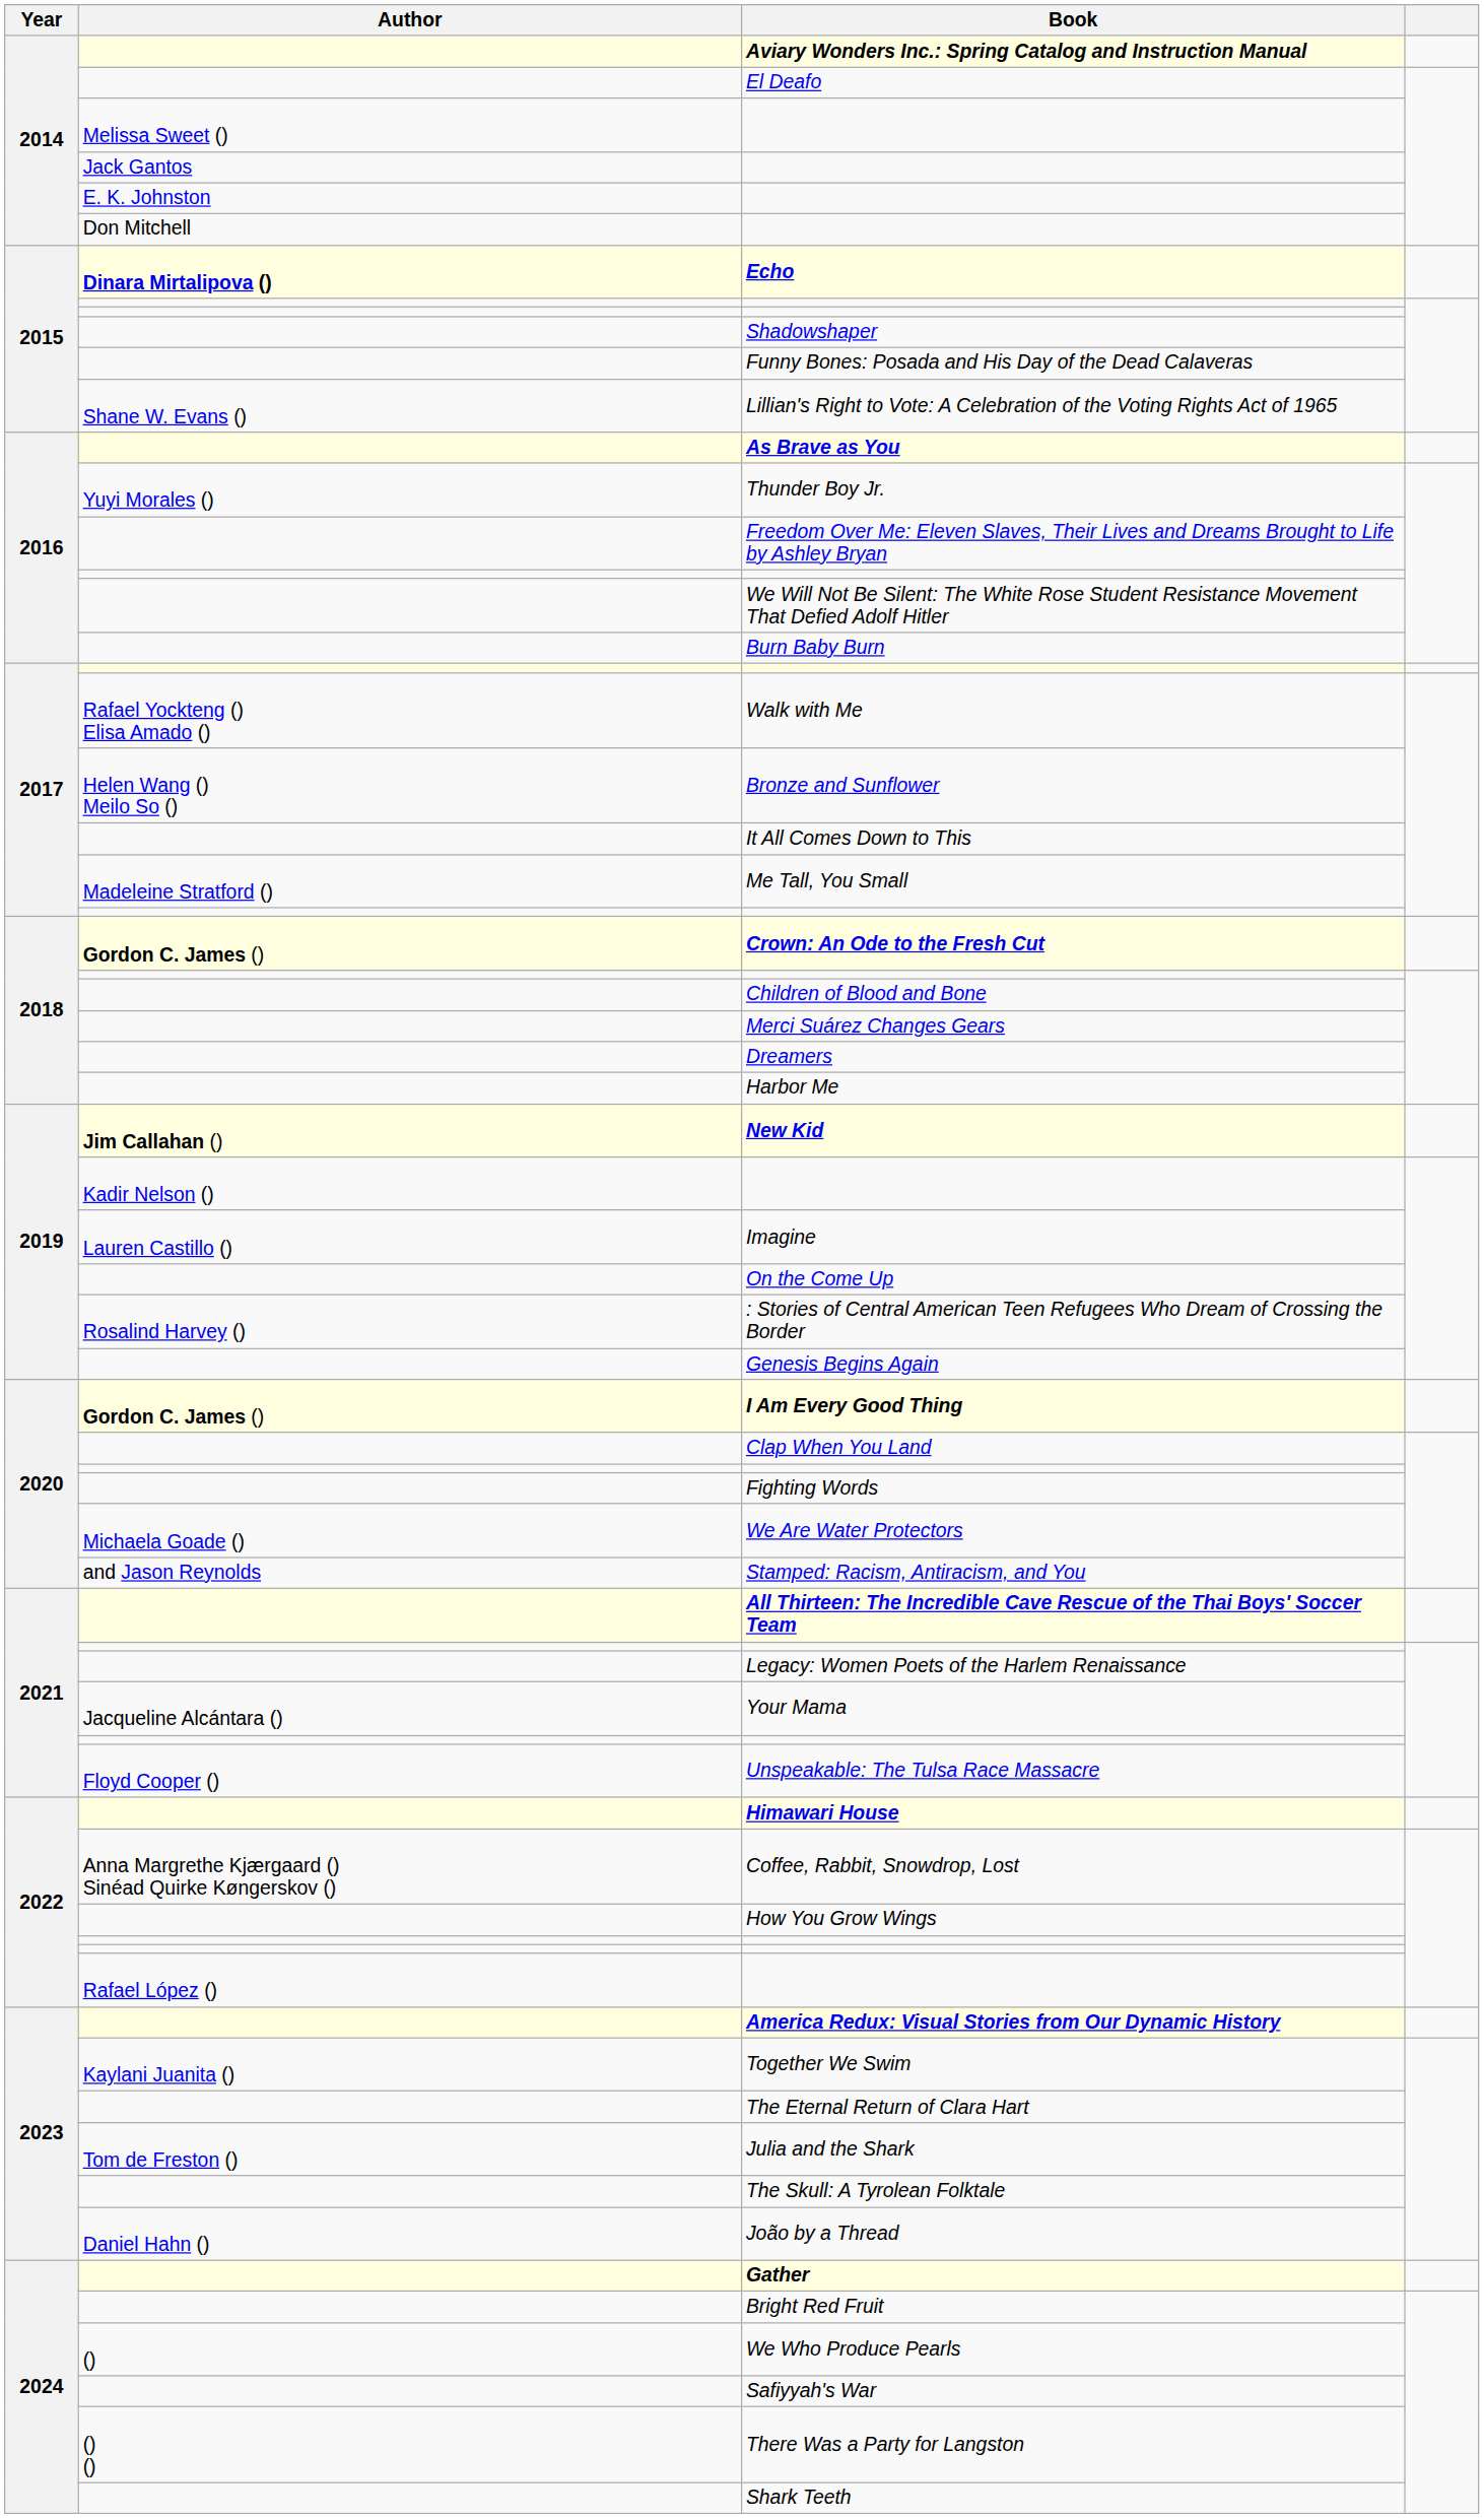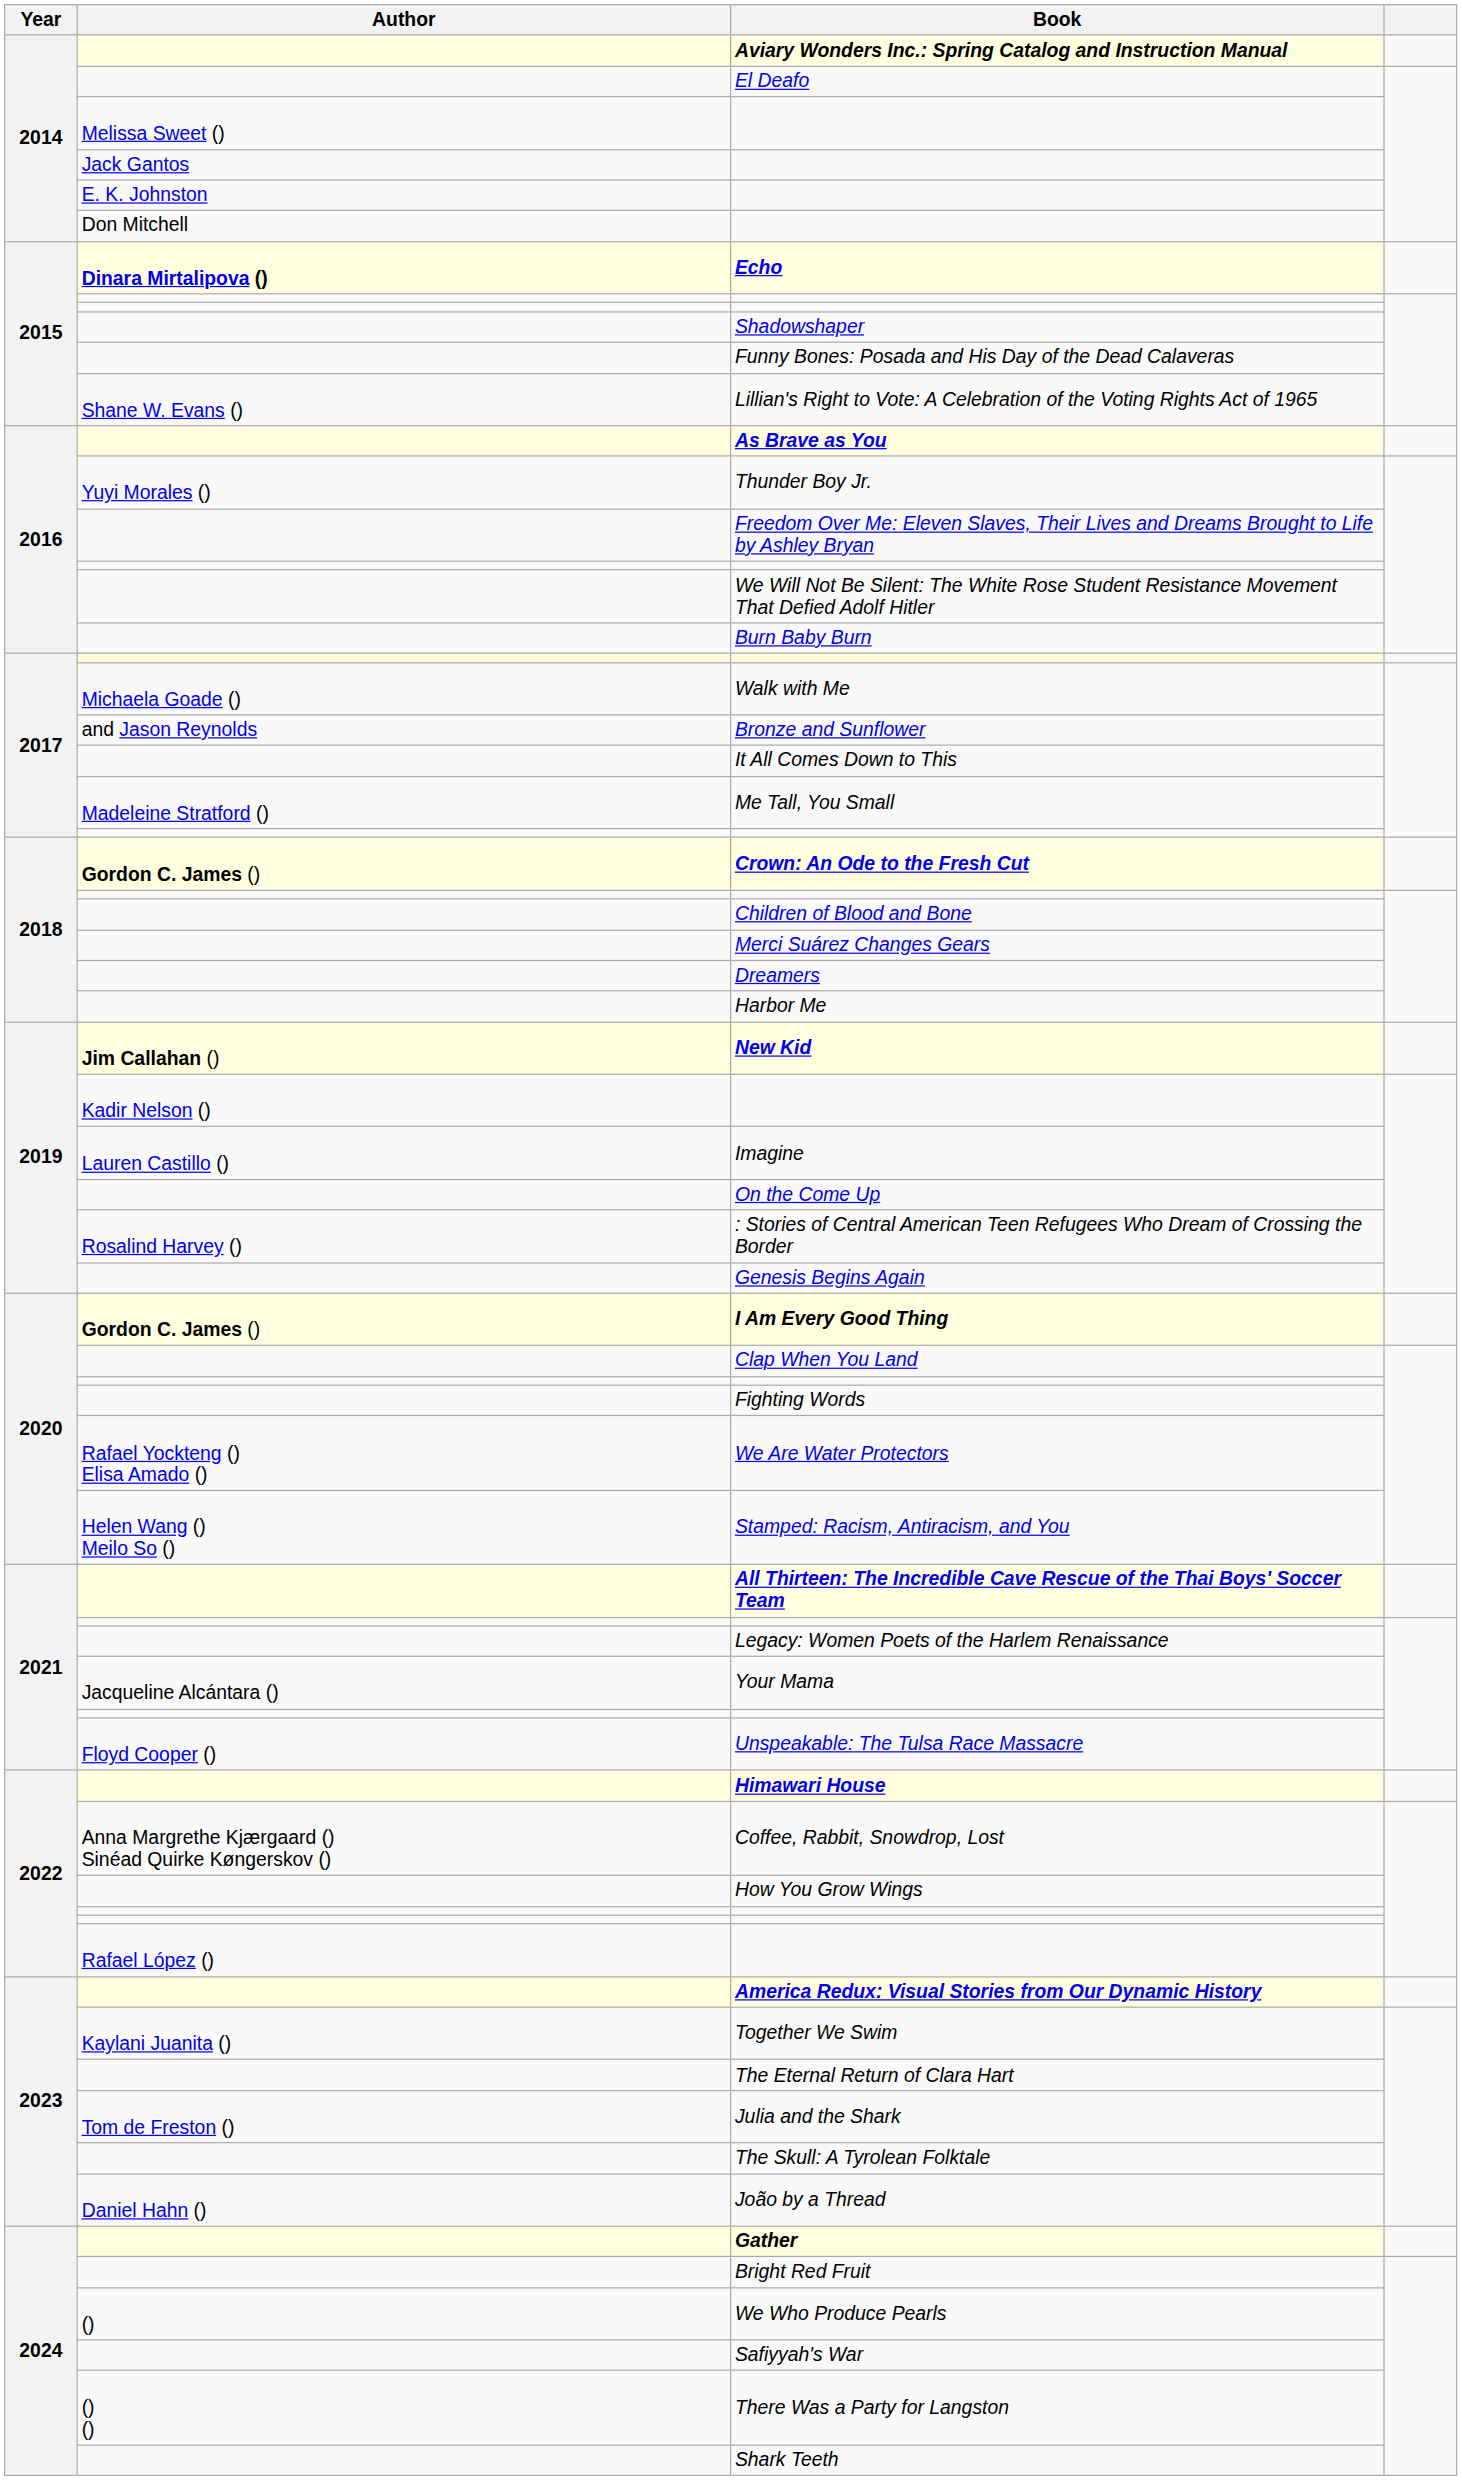Walk with Me | Author: Rafael Yockteng () Elisa Amado () -> Michaela Goade ()
Bronze and Sunflower | Author: Helen Wang () Meilo So () -> and Jason Reynolds
We Are Water Protectors | Author: Michaela Goade () -> Rafael Yockteng () Elisa Amado ()
Stamped: Racism, Antiracism, and You | Author: and Jason Reynolds -> Helen Wang () Meilo So ()
